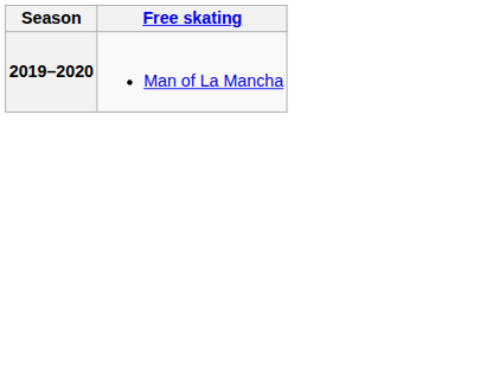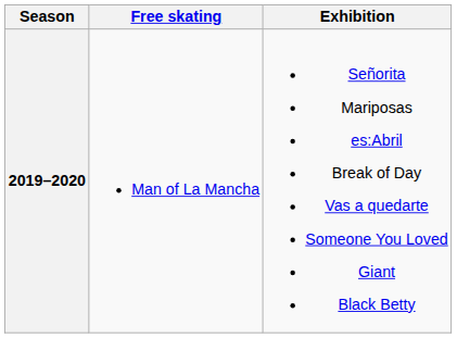+ column: Exhibition | Señorita Mariposas es:Abril Break of Day Vas a quedarte Someone You Loved Giant Black Betty
